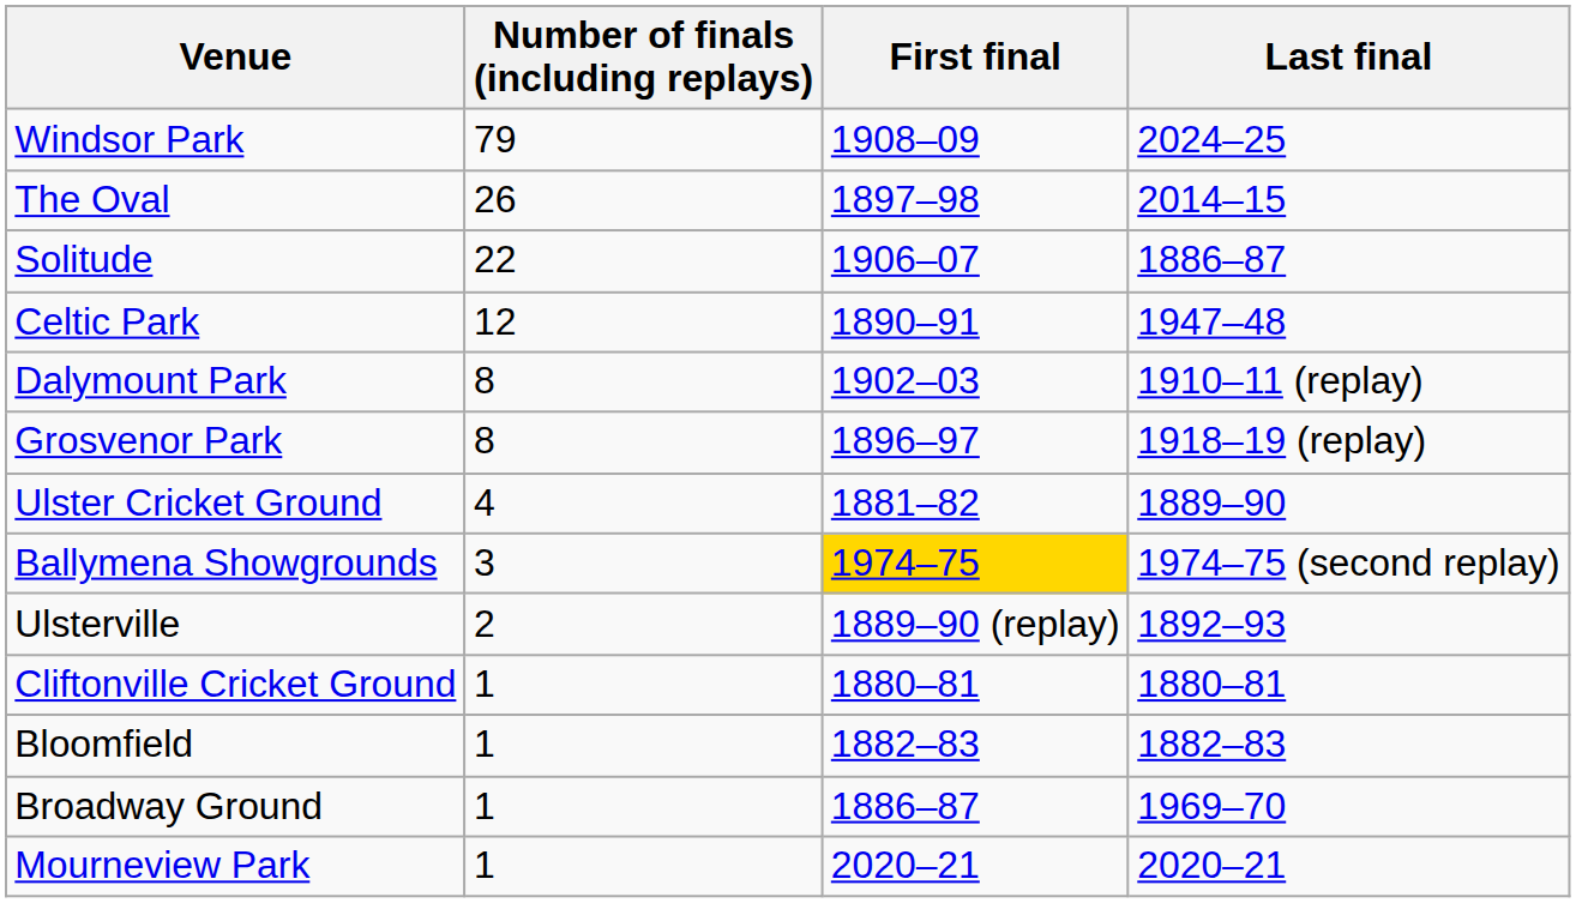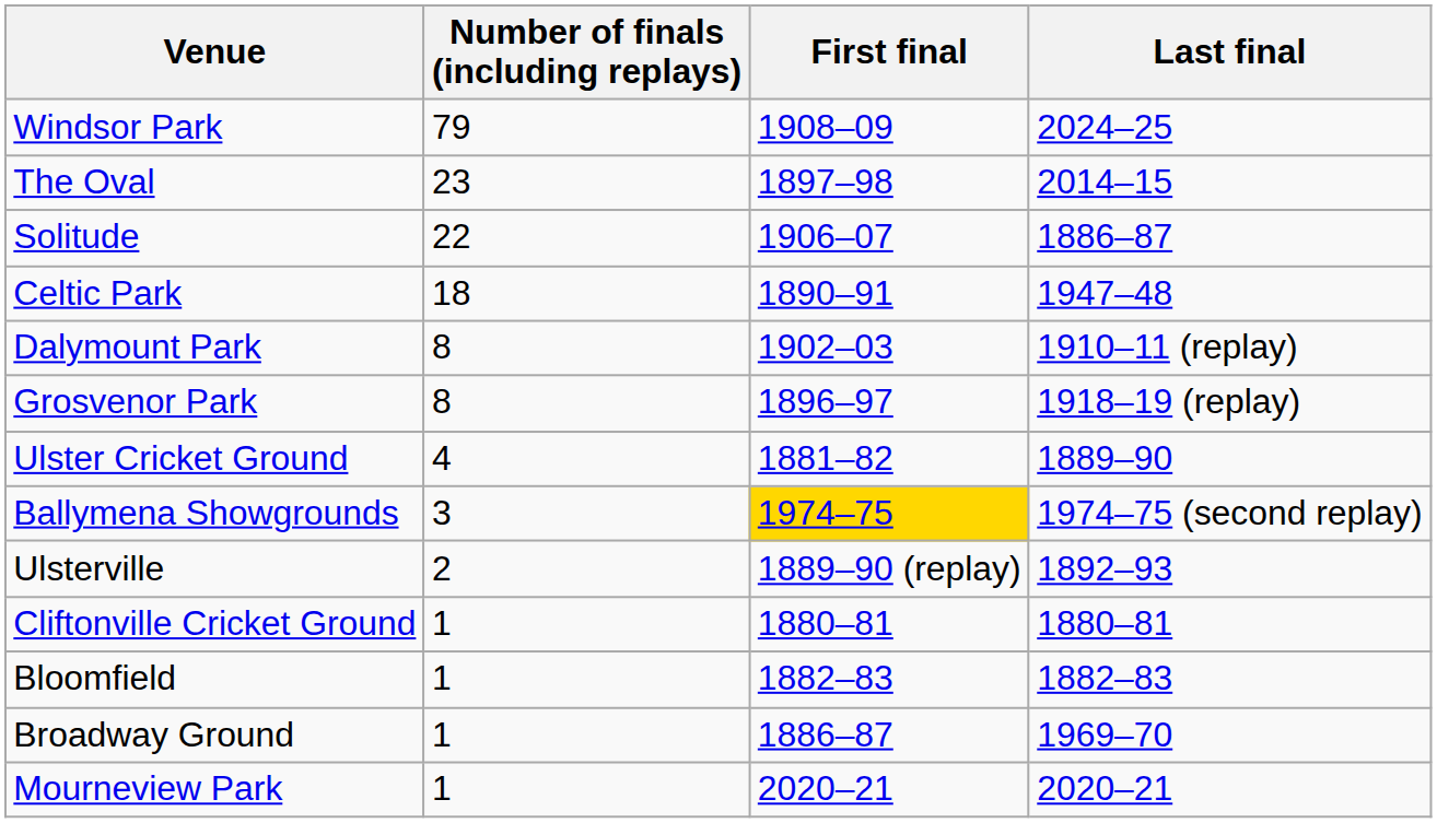The Oval | Number of finals (including replays): 26 -> 23
Celtic Park | Number of finals (including replays): 12 -> 18
